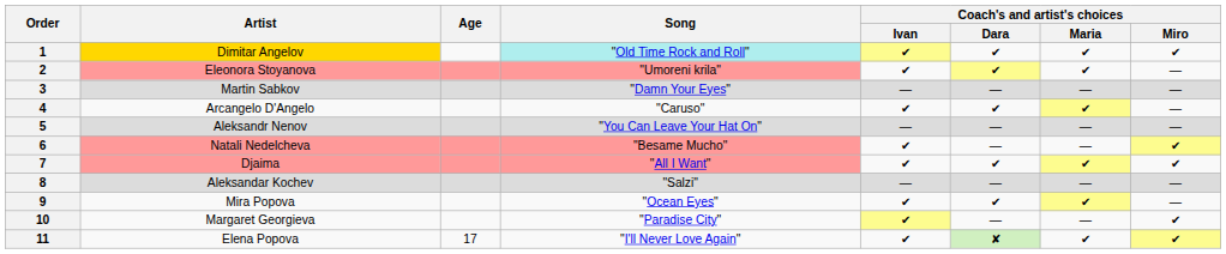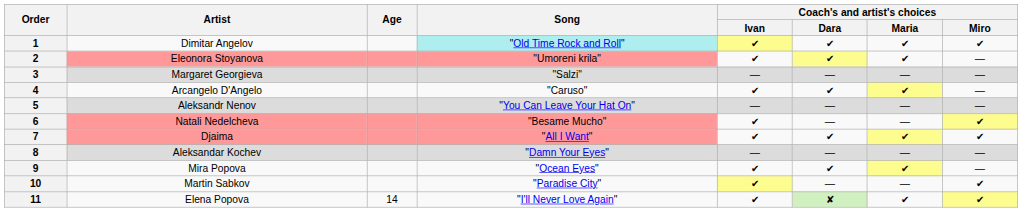1 | Artist: gold background -> no background
3 | Artist: Martin Sabkov -> Margaret Georgieva
3 | Song: "Damn Your Eyes" -> "Salzi"
8 | Song: "Salzi" -> "Damn Your Eyes"
10 | Artist: Margaret Georgieva -> Martin Sabkov
11 | Age: 17 -> 14
